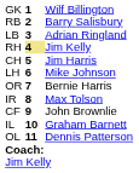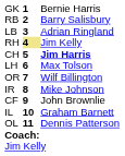GK | column 3: Wilf Billington -> Bernie Harris
CH | column 3: normal -> bold
LH | column 3: Mike Johnson -> Max Tolson
OR | column 3: Bernie Harris -> Wilf Billington
IR | column 3: Max Tolson -> Mike Johnson
